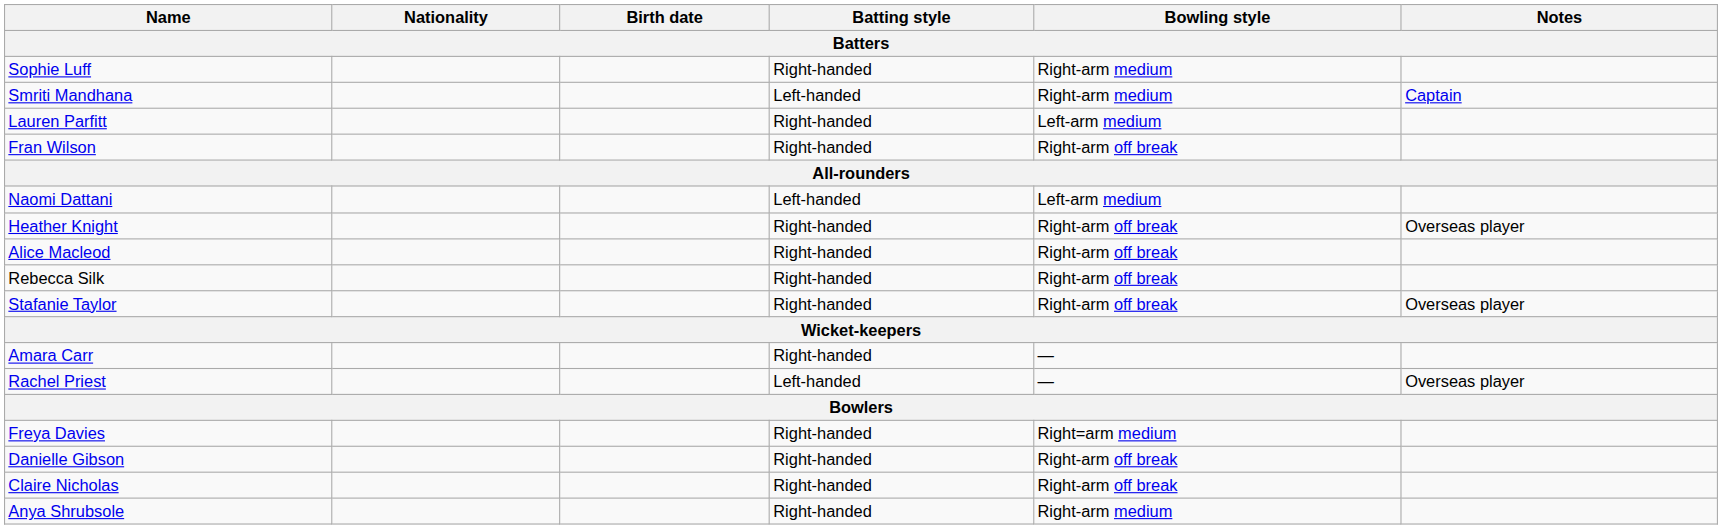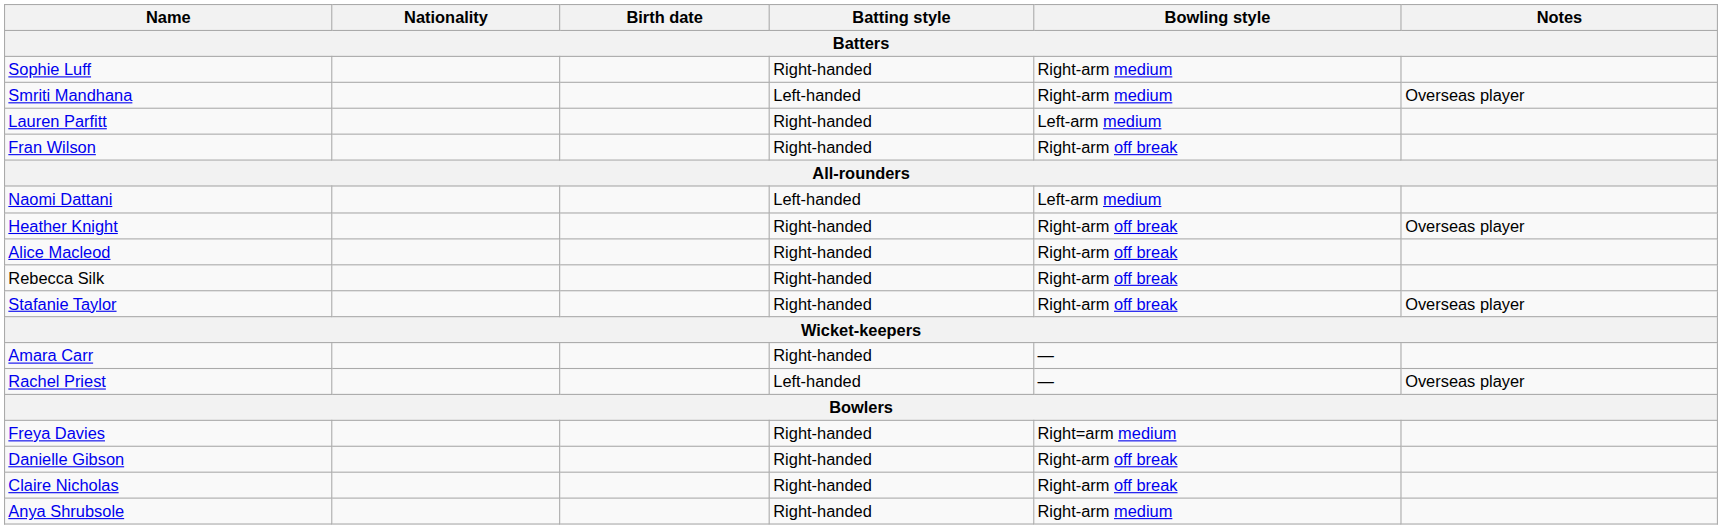Smriti Mandhana | Notes: Captain -> Overseas player
